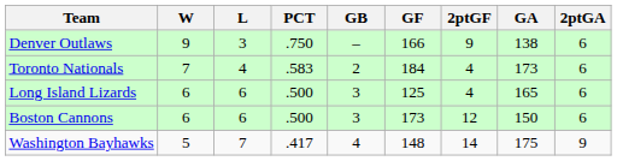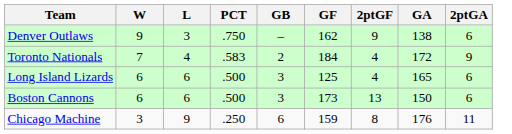Denver Outlaws | GF: 166 -> 162
Toronto Nationals | GA: 173 -> 172
Toronto Nationals | 2ptGA: 6 -> 9
Boston Cannons | 2ptGF: 12 -> 13
- row: Washington Bayhawks | 5 | 7 | .417 | 4 | 148 | 14 | 175 | 9
+ row: Chicago Machine | 3 | 9 | .250 | 6 | 159 | 8 | 176 | 11
